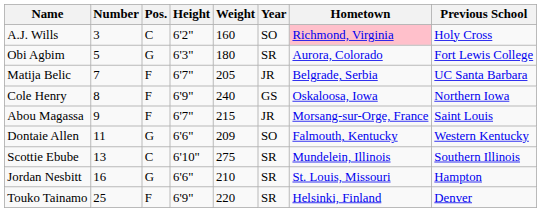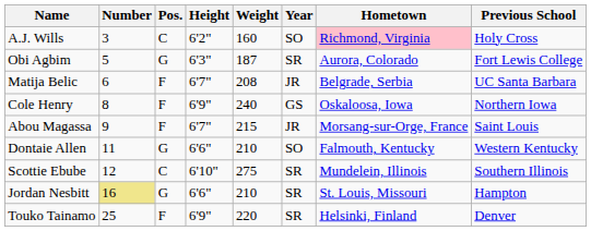Obi Agbim | Weight: 180 -> 187
Matija Belic | Number: 7 -> 6
Matija Belic | Weight: 205 -> 208
Dontaie Allen | Weight: 209 -> 210
Scottie Ebube | Number: 13 -> 12
Jordan Nesbitt | Number: no background -> khaki background
